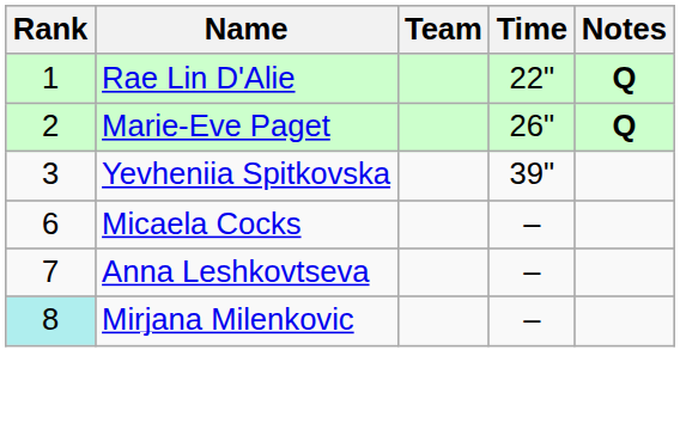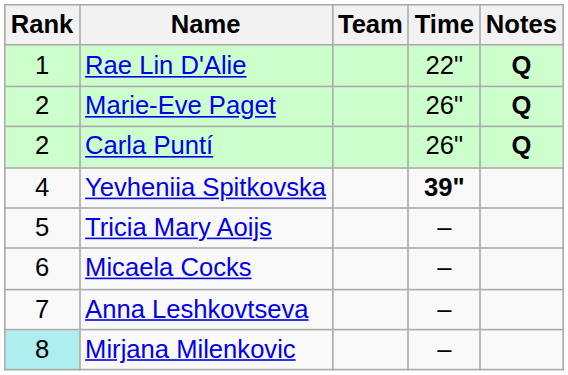+ row: 2 | Carla Puntí | 26" | Q
Yevheniia Spitkovska | Rank: 3 -> 4
Yevheniia Spitkovska | Time: normal -> bold
+ row: 5 | Tricia Mary Aoijs | –
